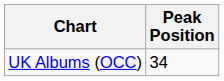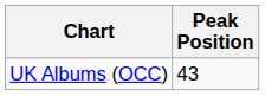UK Albums (OCC) | Peak Position: 34 -> 43
